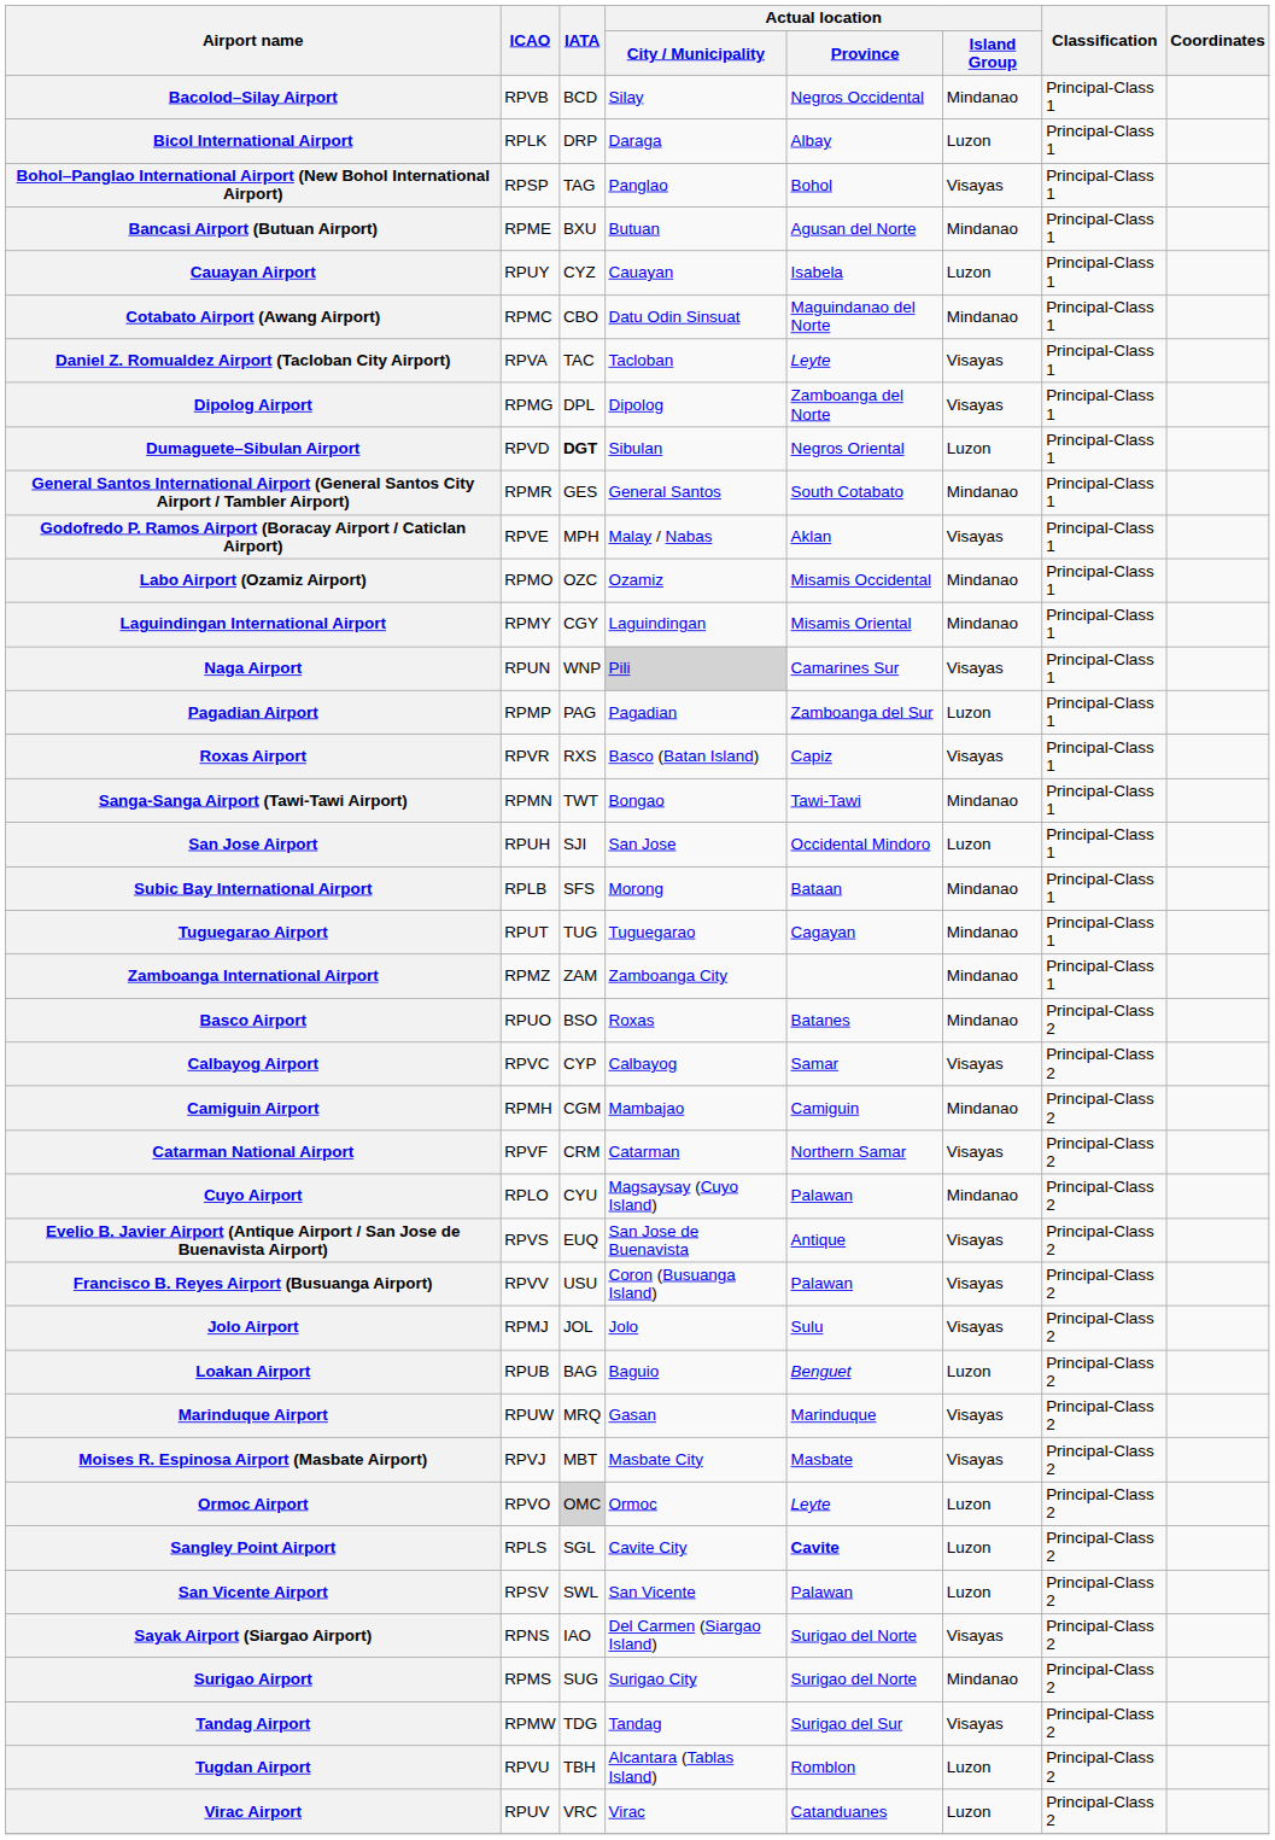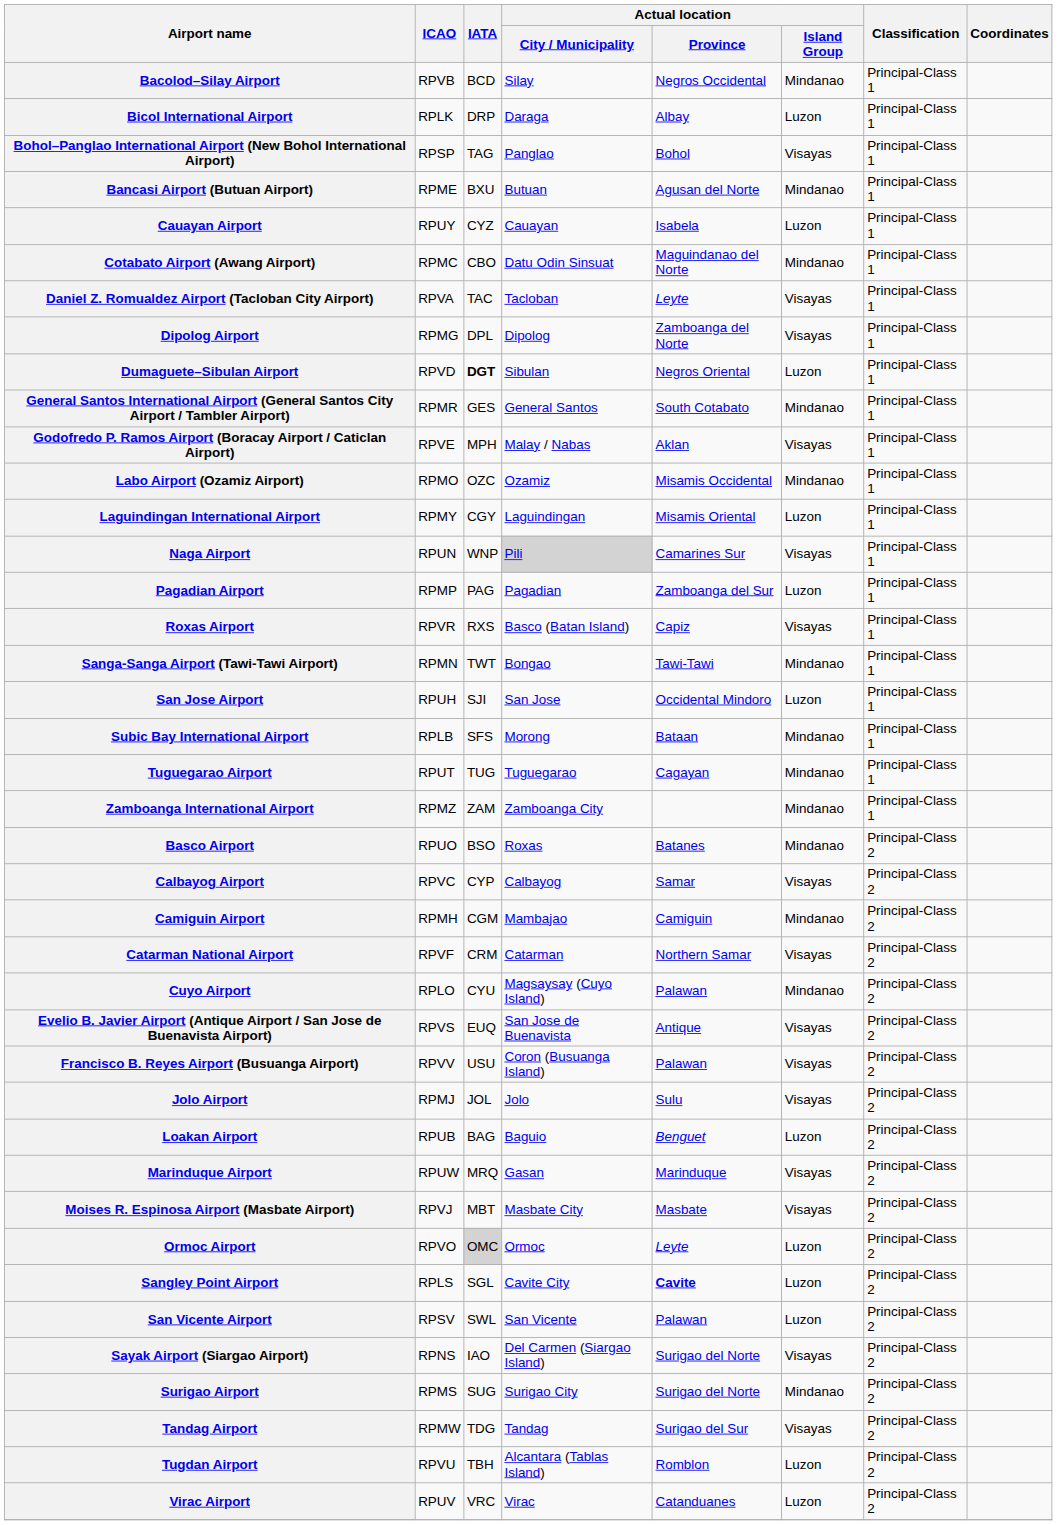Laguindingan International Airport | Actual location / Island Group: Mindanao -> Luzon
